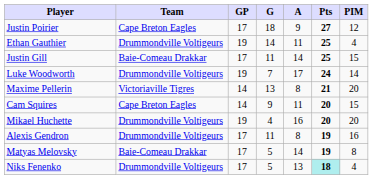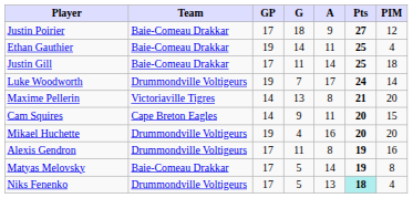Justin Poirier | Team: Cape Breton Eagles -> Baie-Comeau Drakkar
Ethan Gauthier | Team: Drummondville Voltigeurs -> Baie-Comeau Drakkar
Justin Gill | PIM: 15 -> 18
